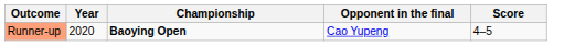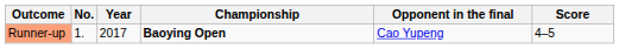+ column: No. | 1.
Runner-up | Year: 2020 -> 2017
